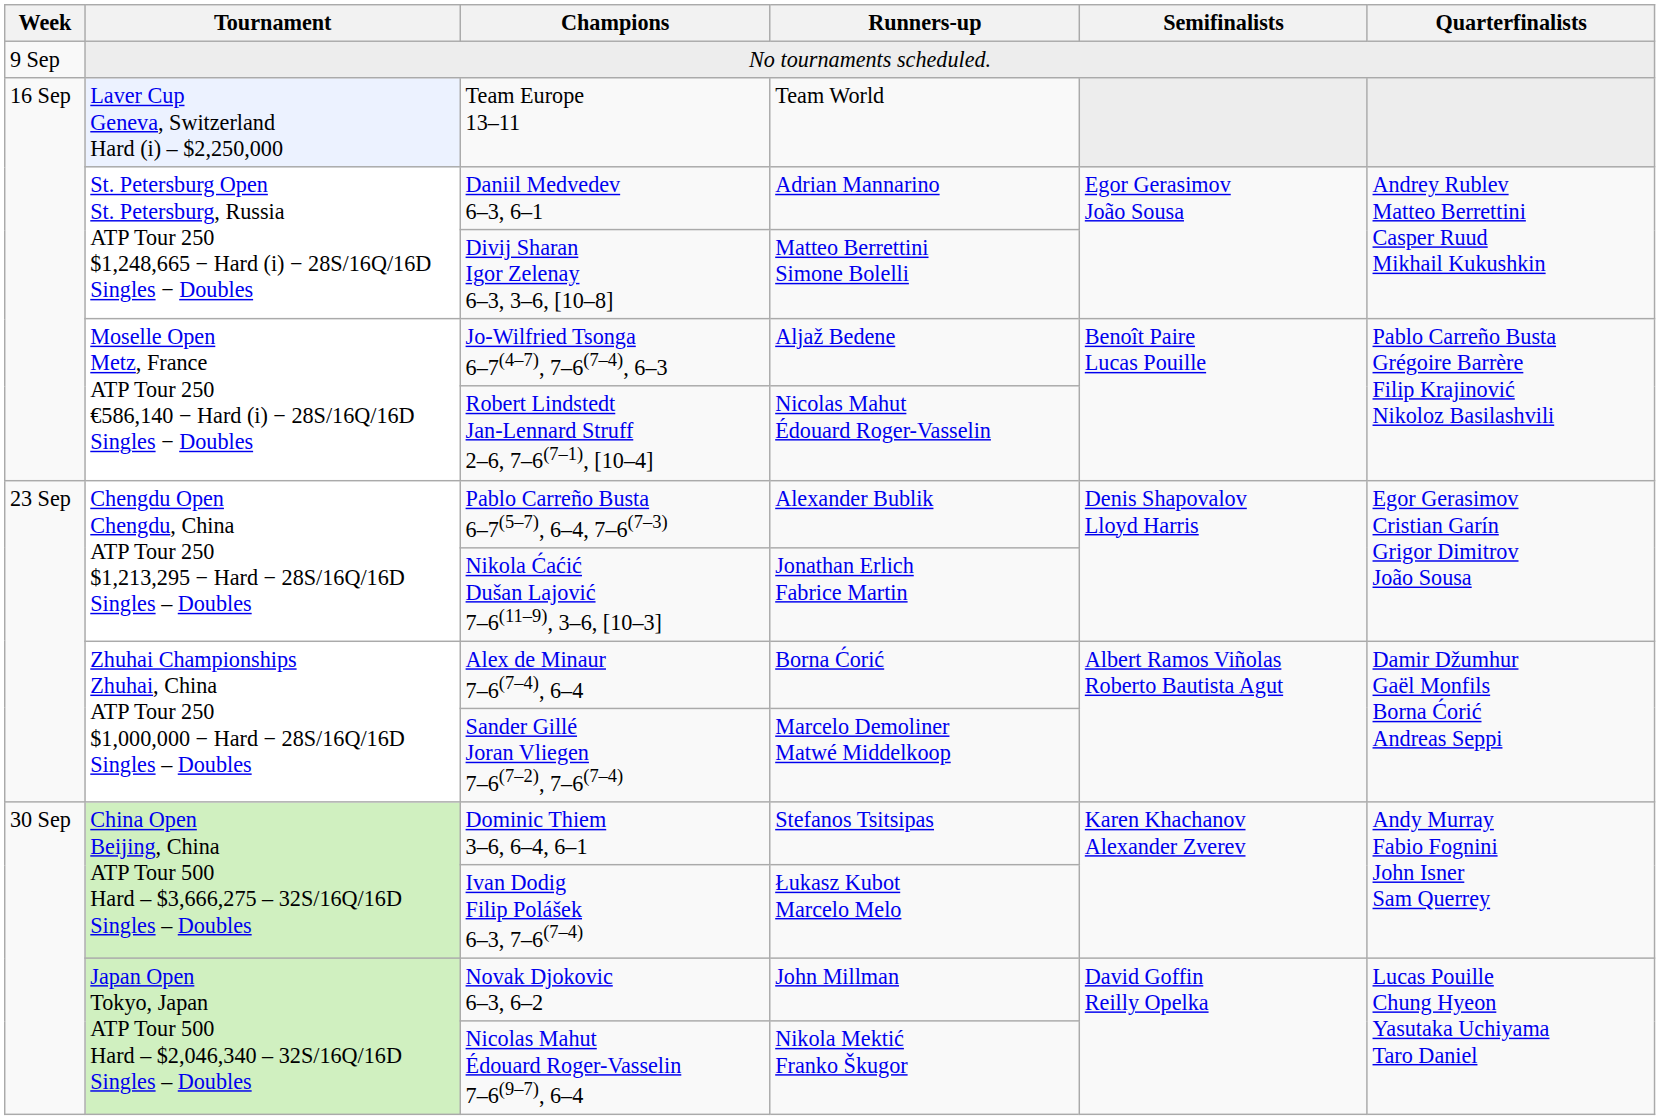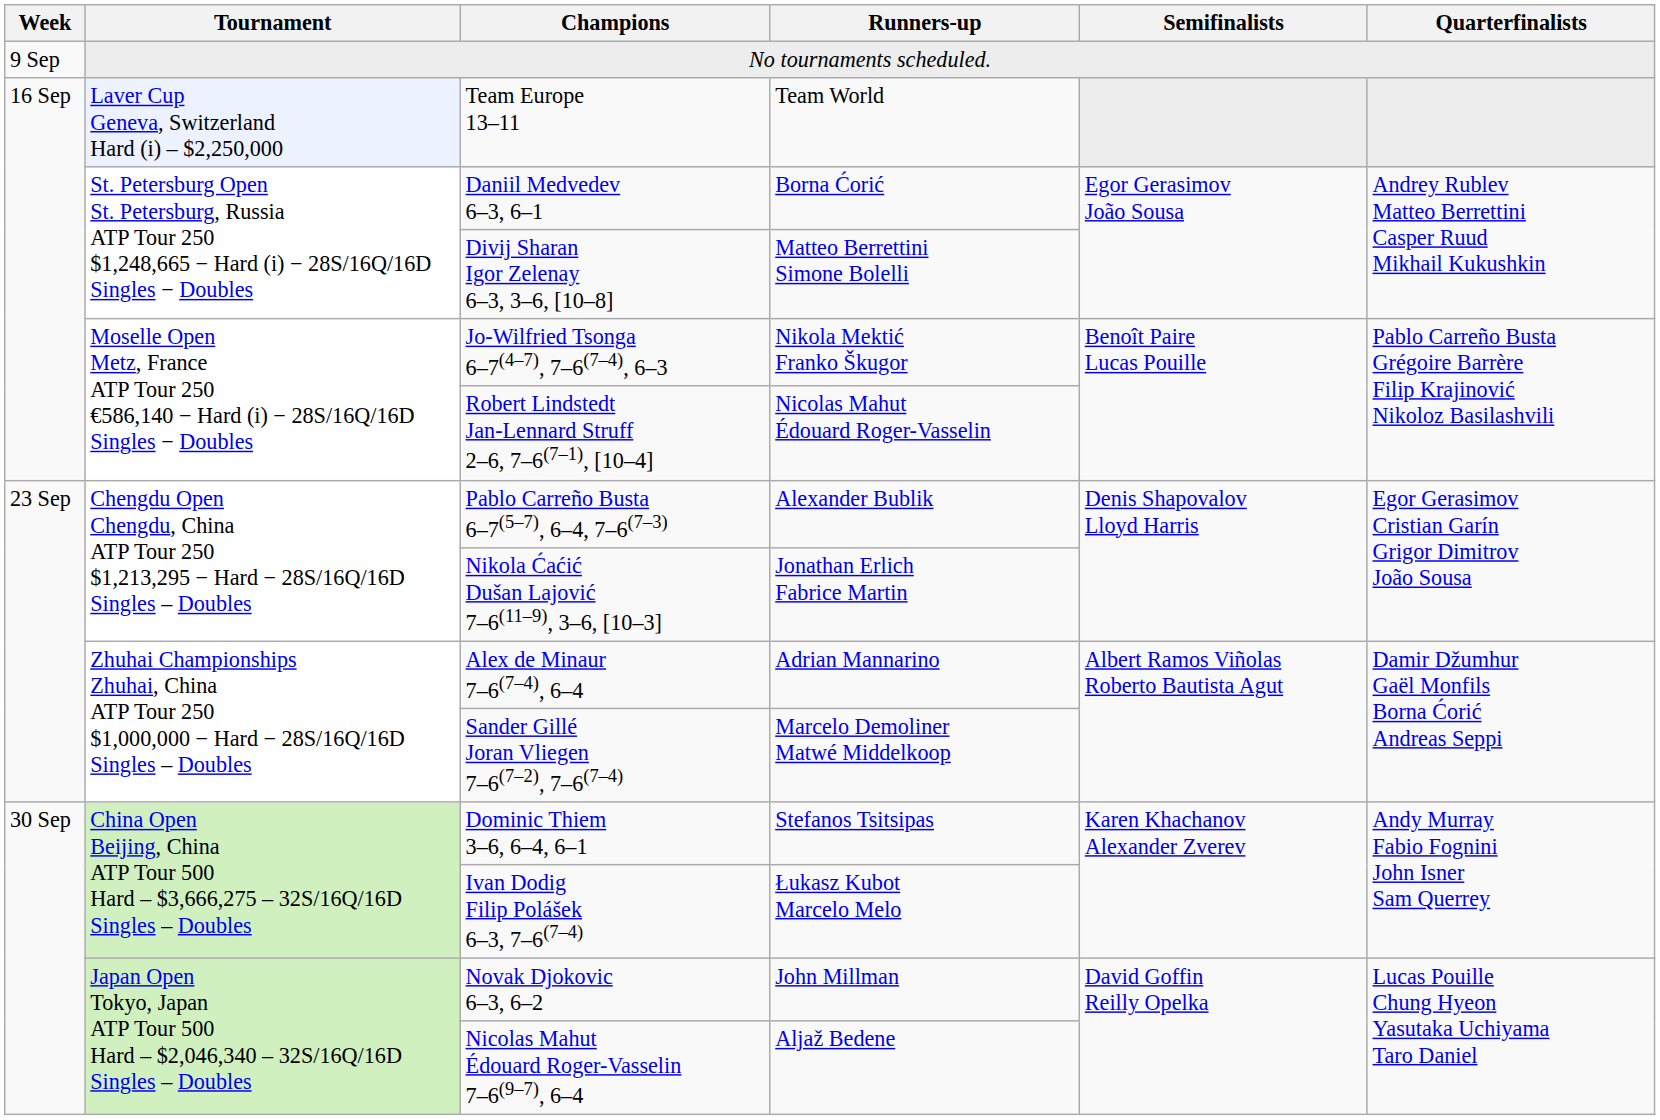Daniil Medvedev 6–3, 6–1 | Runners-up: Adrian Mannarino -> Borna Ćorić
Jo-Wilfried Tsonga 6–7(4–7), 7–6(7–4), 6–3 | Runners-up: Aljaž Bedene -> Nikola Mektić Franko Škugor
Alex de Minaur 7–6(7–4), 6–4 | Runners-up: Borna Ćorić -> Adrian Mannarino
Nicolas Mahut Édouard Roger-Vasselin 7–6(9–7), 6–4 | Runners-up: Nikola Mektić Franko Škugor -> Aljaž Bedene
